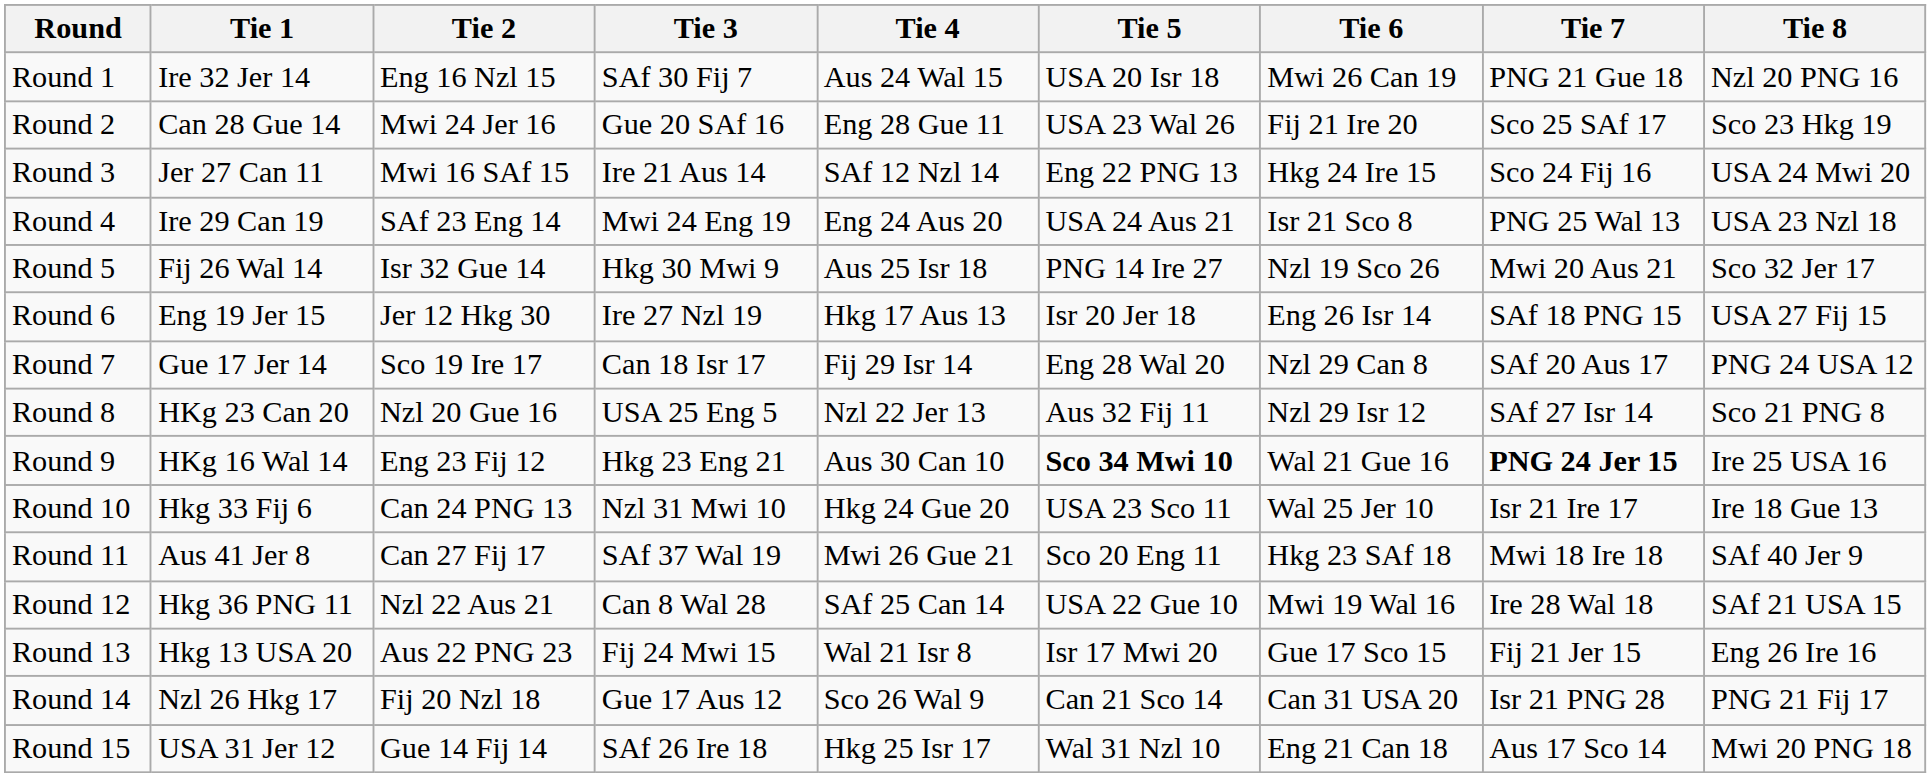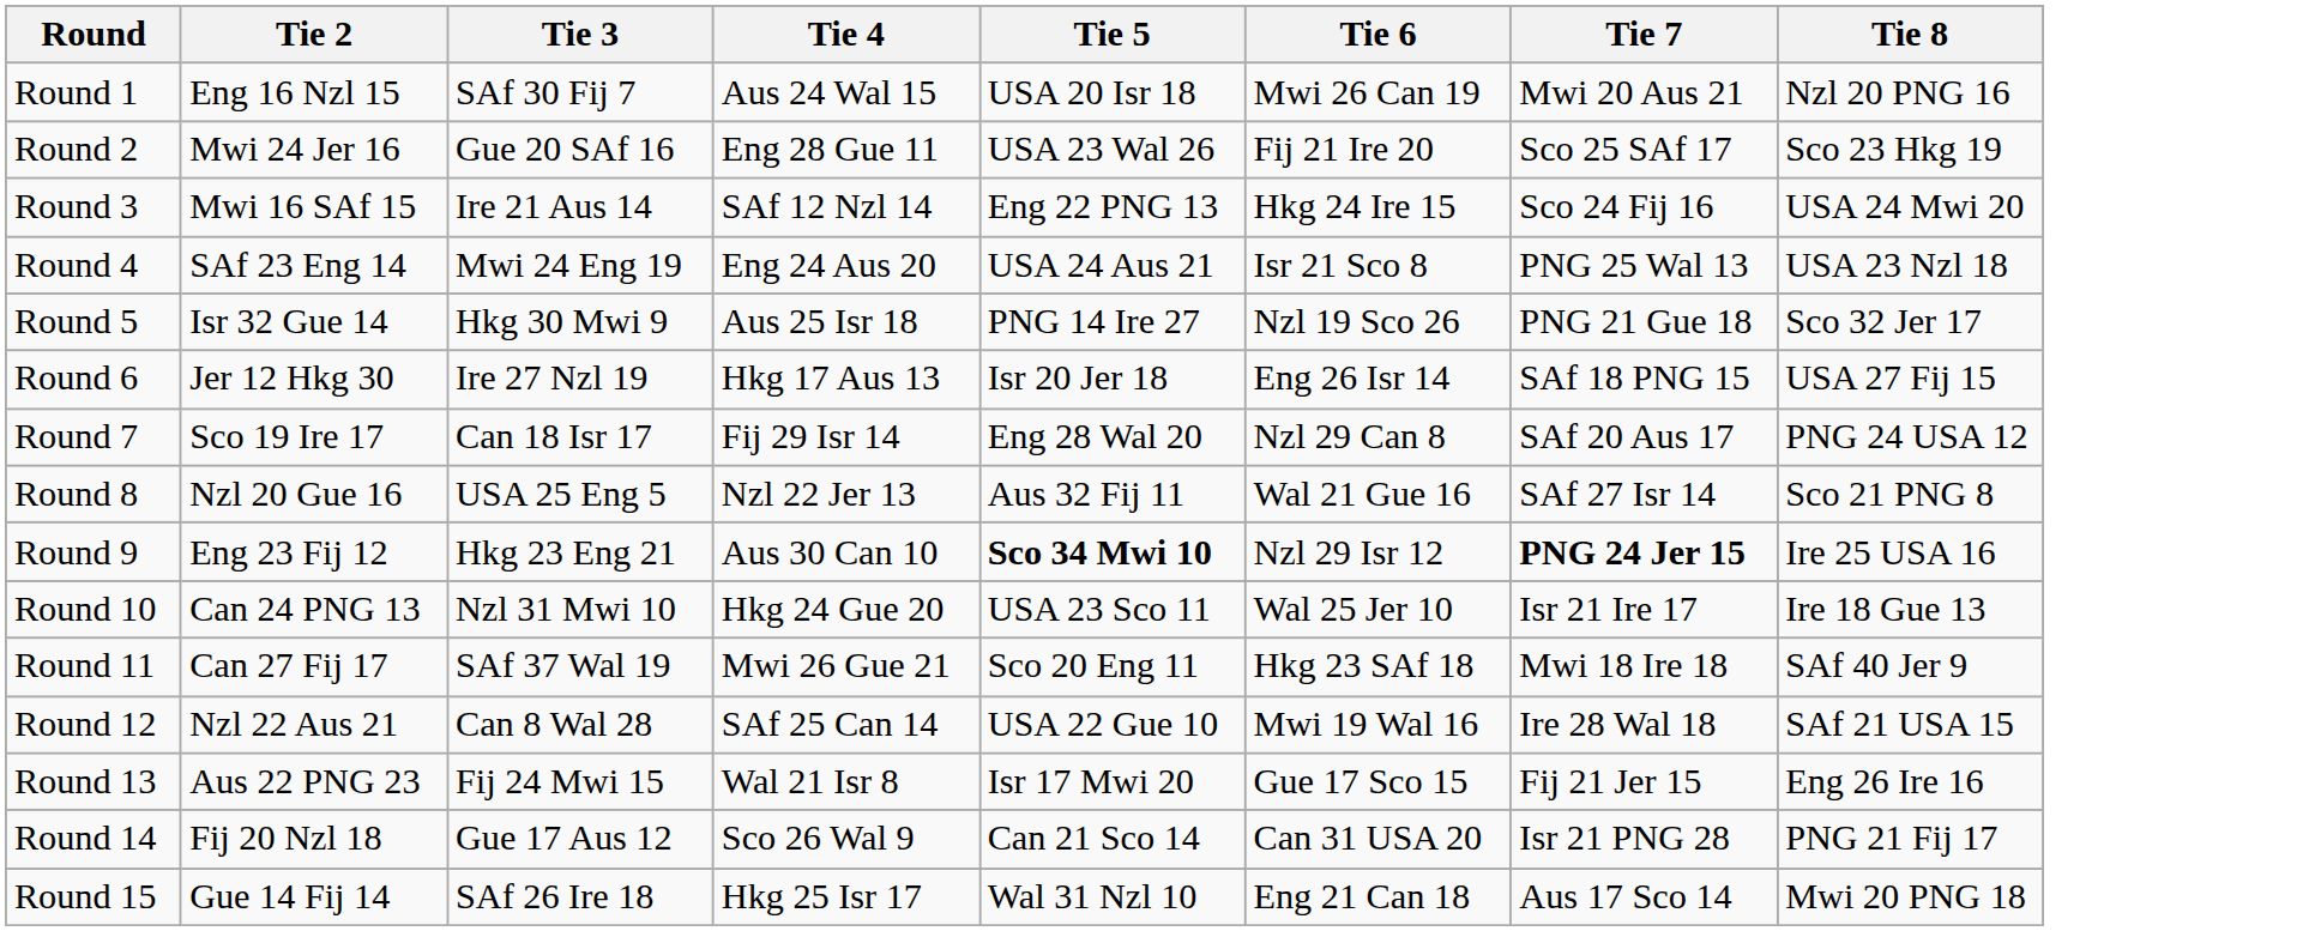- column: Tie 1 | Ire 32 Jer 14 | Can 28 Gue 14 | Jer 27 Can 11 | Ire 29 Can 19 | Fij 26 Wal 14 | Eng 19 Jer 15 | Gue 17 Jer 14 | HKg 23 Can 20 | HKg 16 Wal 14 | Hkg 33 Fij 6 | Aus 41 Jer 8 | Hkg 36 PNG 11 | Hkg 13 USA 20 | Nzl 26 Hkg 17 | USA 31 Jer 12
Round 1 | Tie 7: PNG 21 Gue 18 -> Mwi 20 Aus 21
Round 5 | Tie 7: Mwi 20 Aus 21 -> PNG 21 Gue 18
Round 8 | Tie 6: Nzl 29 Isr 12 -> Wal 21 Gue 16
Round 9 | Tie 6: Wal 21 Gue 16 -> Nzl 29 Isr 12
